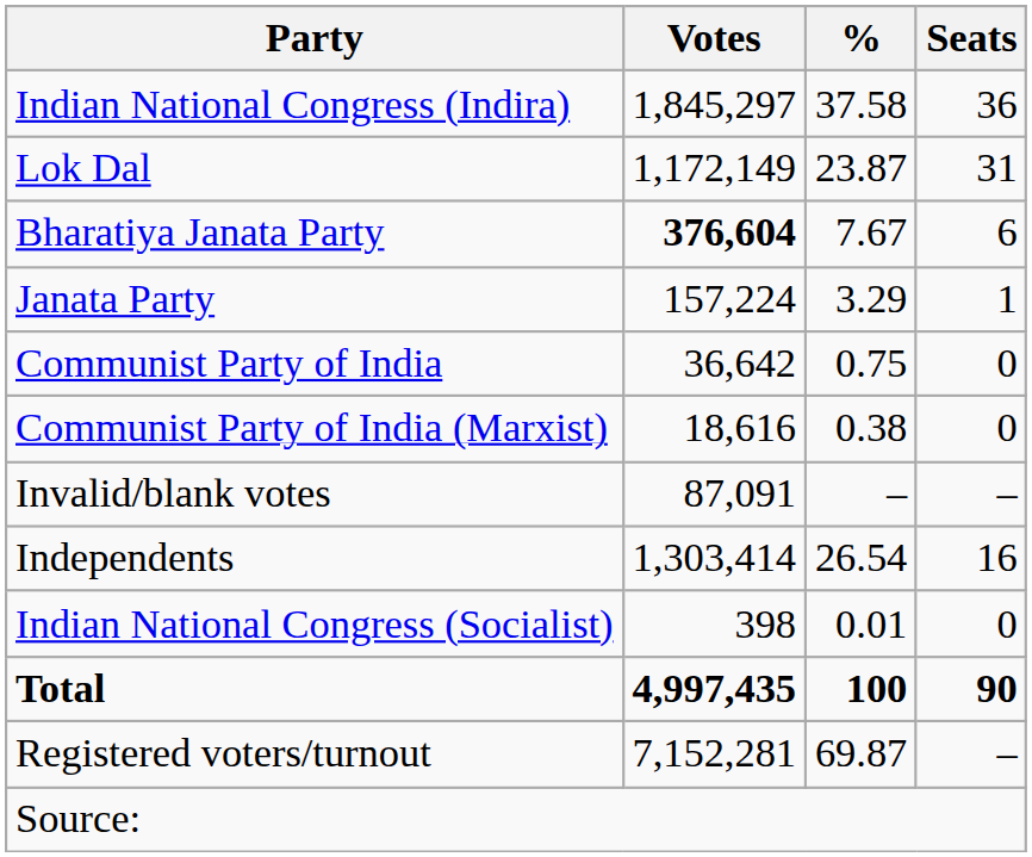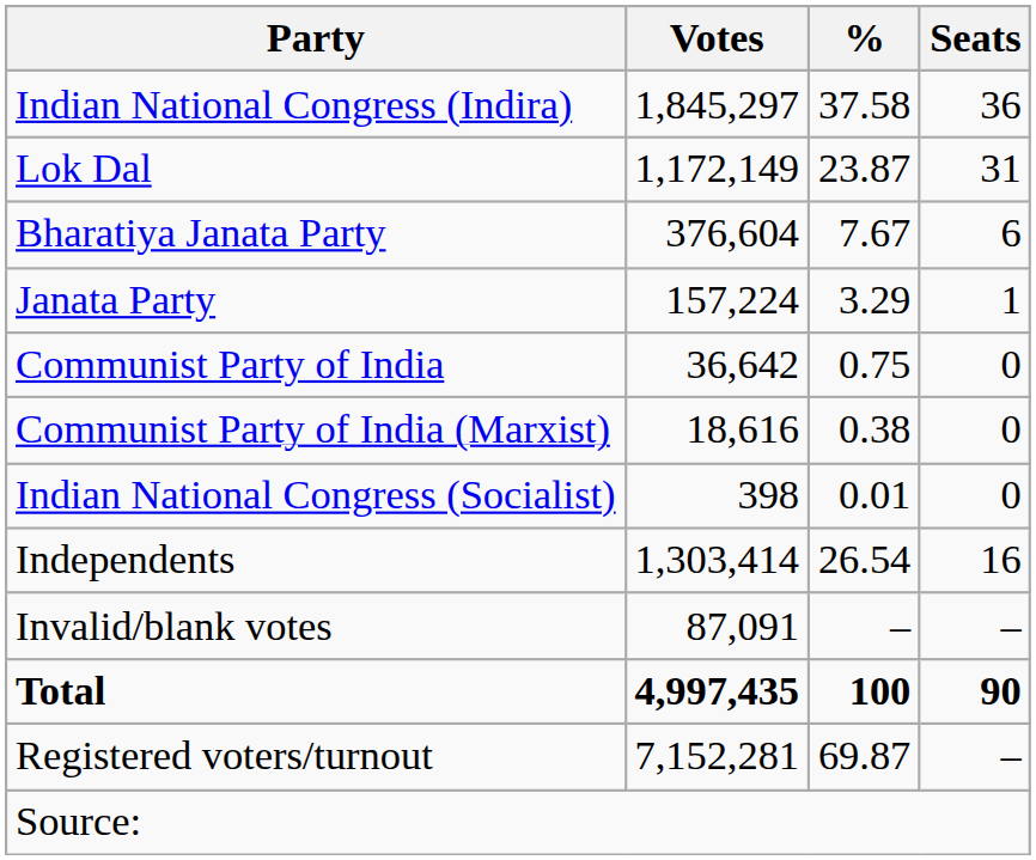Bharatiya Janata Party | Votes: bold -> normal
rows swapped: Indian National Congress (Socialist) <-> Invalid/blank votes
